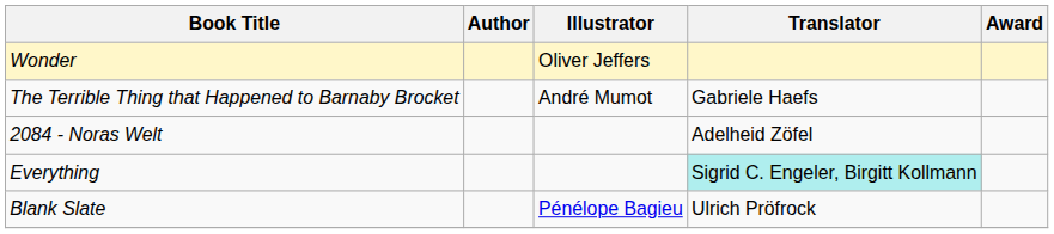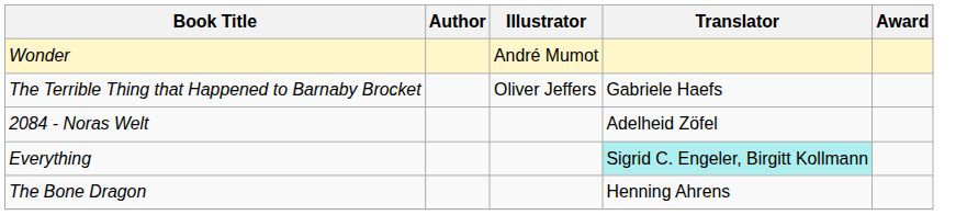Wonder | Illustrator: Oliver Jeffers -> André Mumot
The Terrible Thing that Happened to Barnaby Brocket | Illustrator: André Mumot -> Oliver Jeffers
+ row: The Bone Dragon | Henning Ahrens
- row: Blank Slate | Pénélope Bagieu | Ulrich Pröfrock
